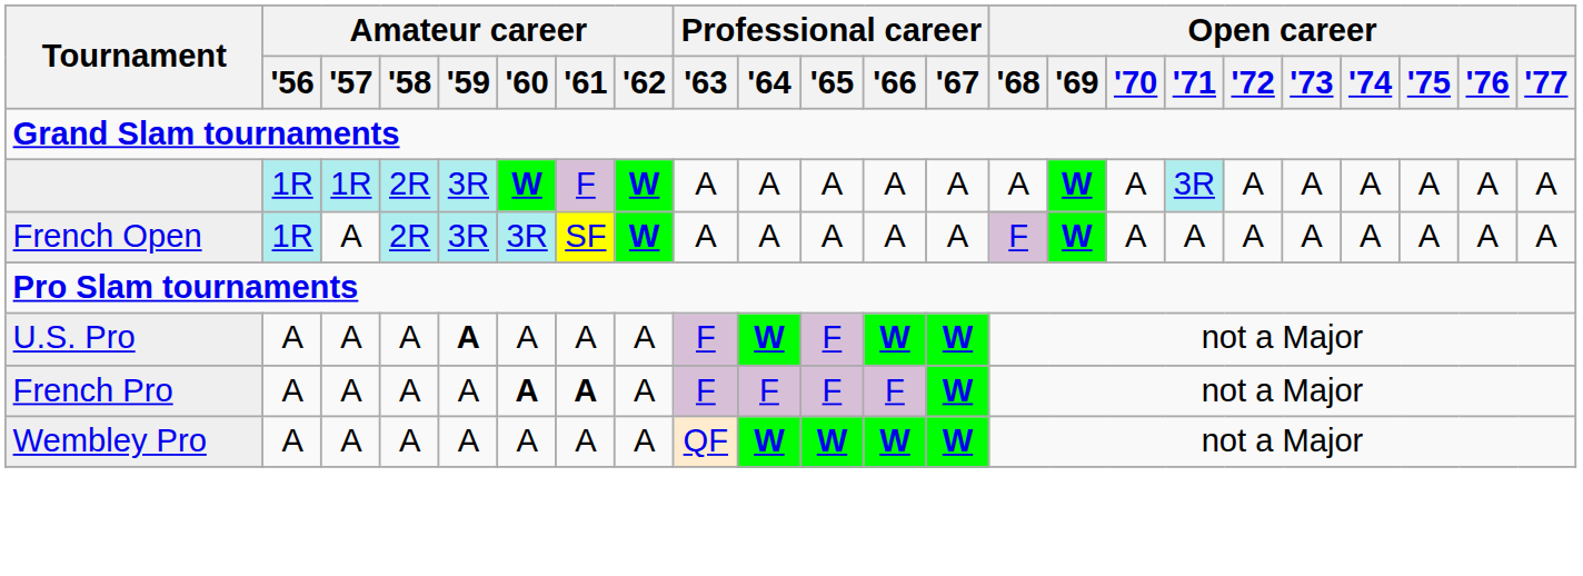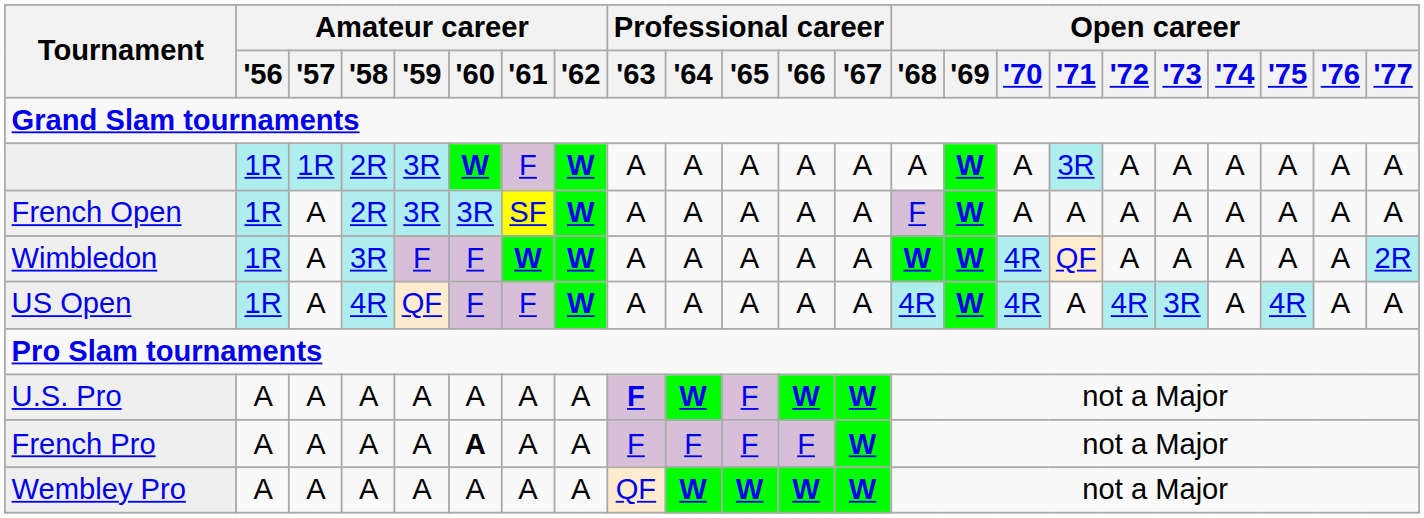+ row: Wimbledon | 1R | A | 3R | F | F | W | W | A | A | A | A | A | W | W | 4R | QF | A | A | A | A | A | 2R
+ row: US Open | 1R | A | 4R | QF | F | F | W | A | A | A | A | A | 4R | W | 4R | A | 4R | 3R | A | 4R | A | A
U.S. Pro | Amateur career / '59: bold -> normal
U.S. Pro | Professional career / '63: normal -> bold
French Pro | Amateur career / '61: bold -> normal
